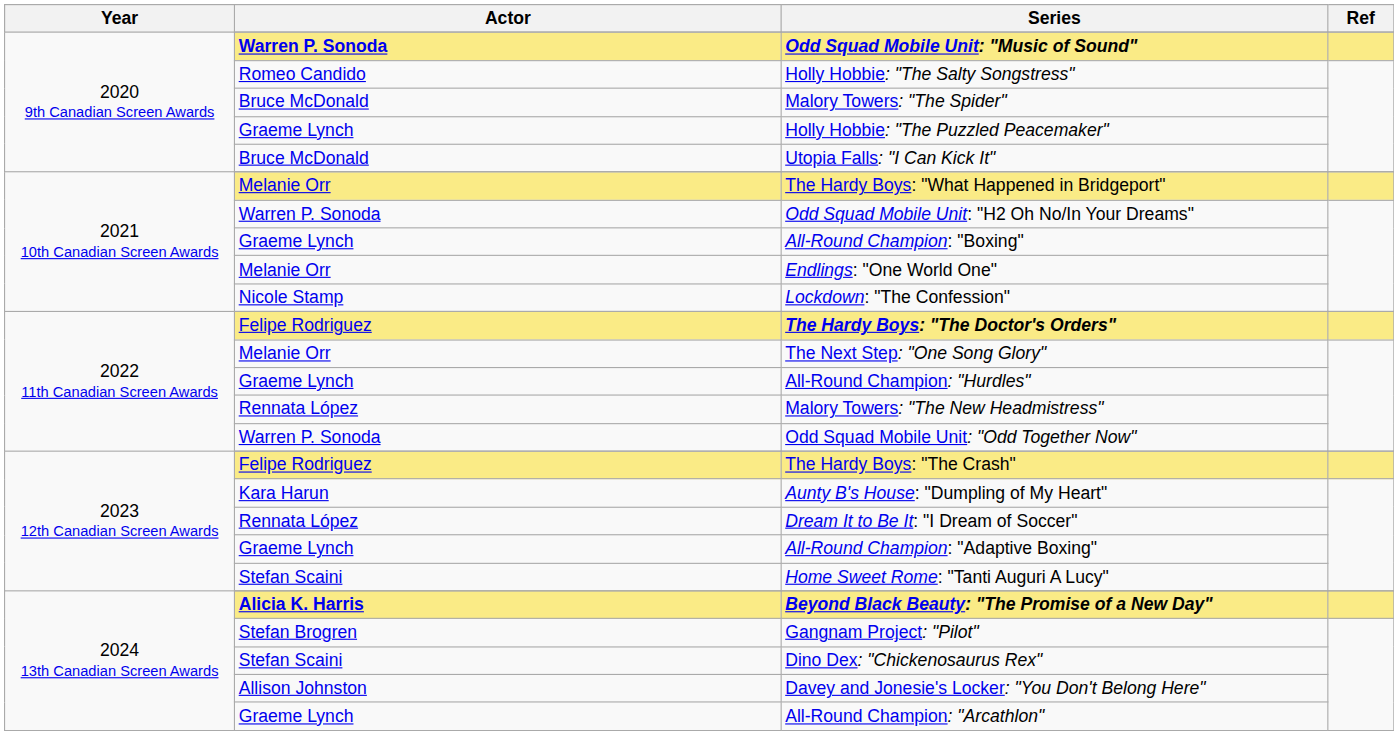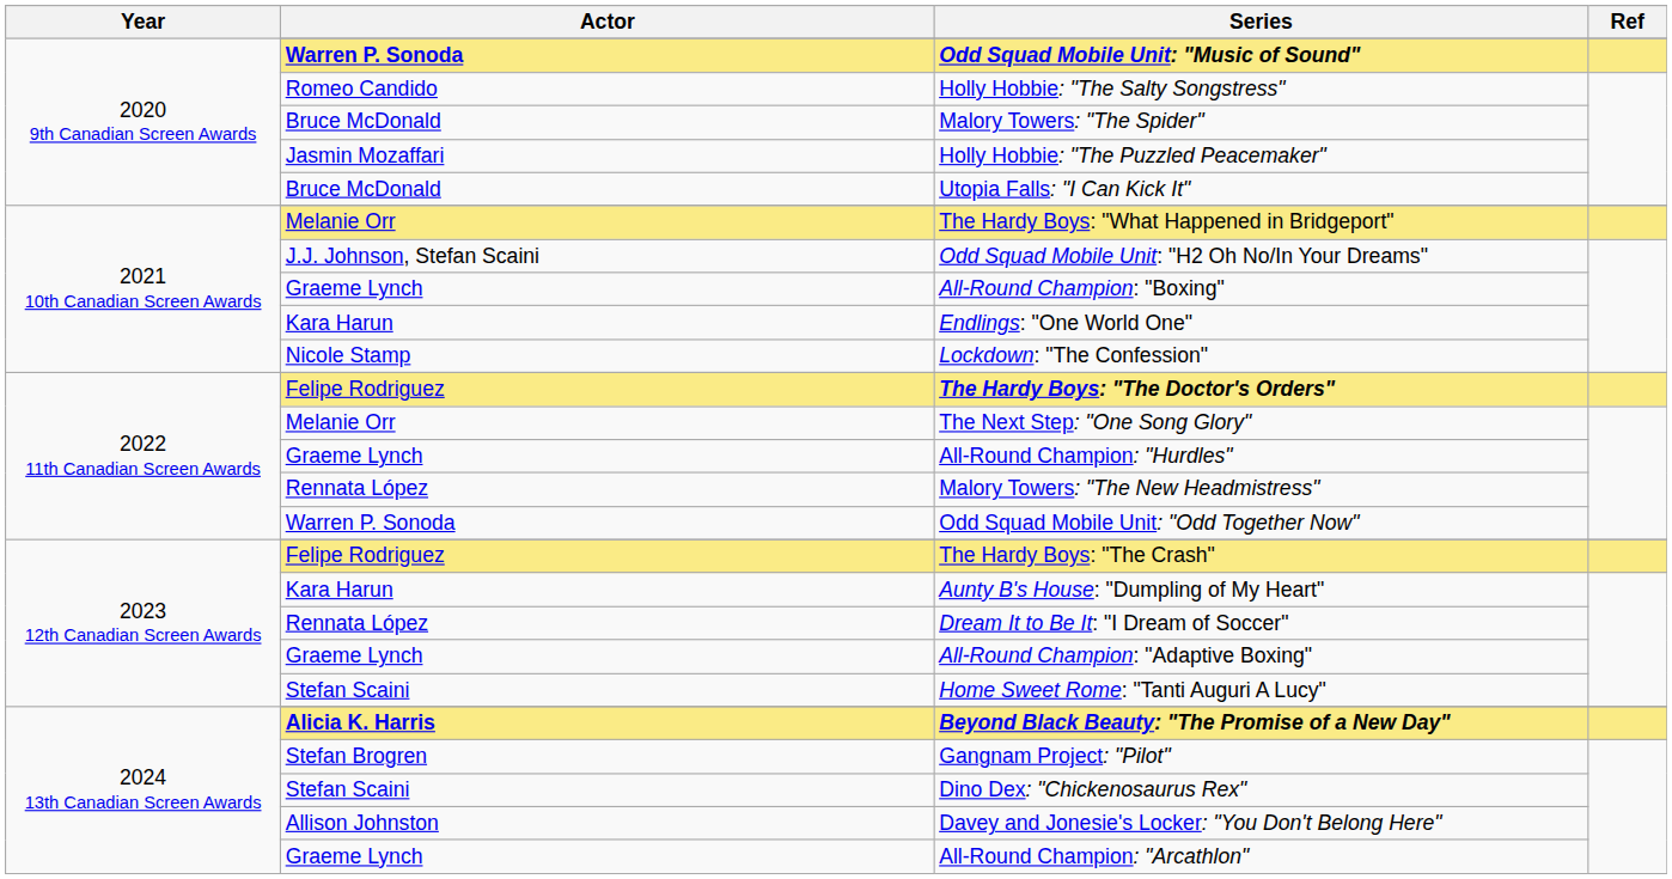Holly Hobbie: "The Puzzled Peacemaker" | Actor: Graeme Lynch -> Jasmin Mozaffari
Odd Squad Mobile Unit: "H2 Oh No/In Your Dreams" | Actor: Warren P. Sonoda -> J.J. Johnson, Stefan Scaini
Endlings: "One World One" | Actor: Melanie Orr -> Kara Harun
